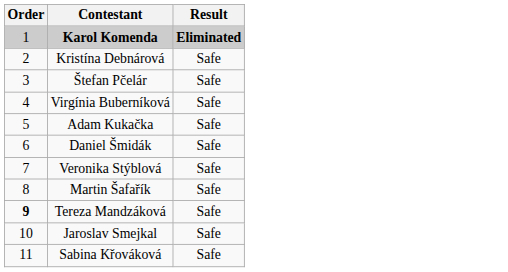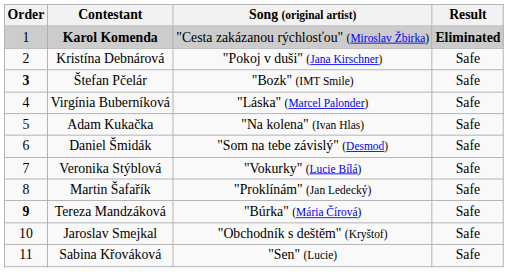+ column: Song (original artist) | "Cesta zakázanou rýchlosťou" (Miroslav Žbirka) | "Pokoj v duši" (Jana Kirschner) | "Bozk" (IMT Smile) | "Láska" (Marcel Palonder) | "Na kolena" (Ivan Hlas) | "Som na tebe závislý" (Desmod) | "Vokurky" (Lucie Bílá) | "Proklínám" (Jan Ledecký) | "Búrka" (Mária Čírová) | "Obchodník s deštěm" (Kryštof) | "Sen" (Lucie)
Štefan Pčelár | Order: normal -> bold
